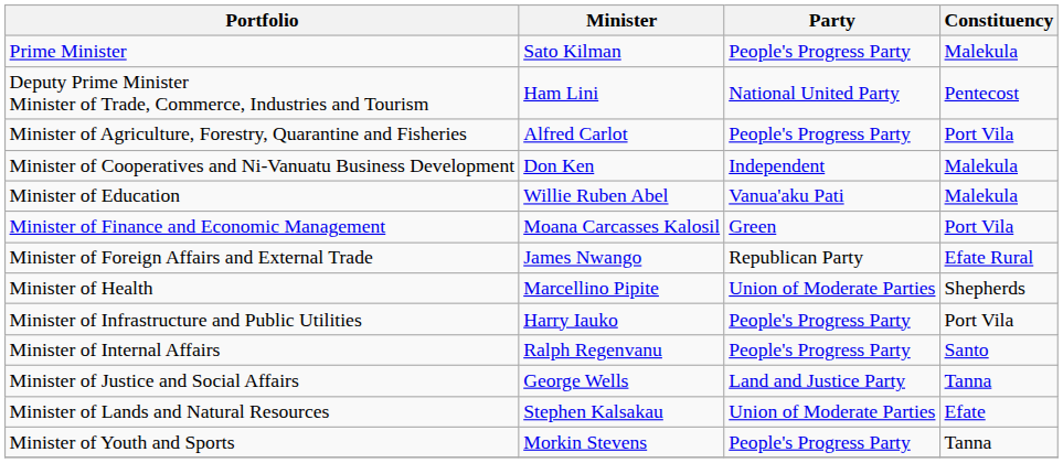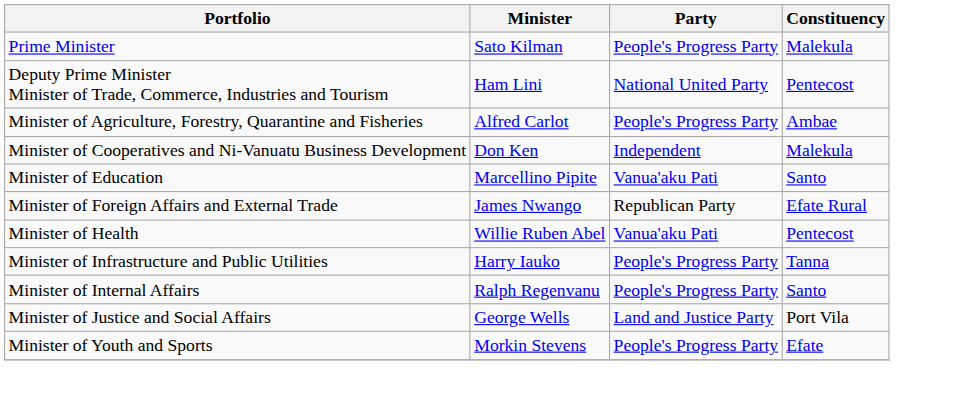Minister of Agriculture, Forestry, Quarantine and Fisheries | Constituency: Port Vila -> Ambae
Minister of Education | Minister: Willie Ruben Abel -> Marcellino Pipite
Minister of Education | Constituency: Malekula -> Santo
- row: Minister of Finance and Economic Management | Moana Carcasses Kalosil | Green | Port Vila
Minister of Health | Minister: Marcellino Pipite -> Willie Ruben Abel
Minister of Health | Party: Union of Moderate Parties -> Vanua'aku Pati
Minister of Health | Constituency: Shepherds -> Pentecost
Minister of Infrastructure and Public Utilities | Constituency: Port Vila -> Tanna
Minister of Justice and Social Affairs | Constituency: Tanna -> Port Vila
- row: Minister of Lands and Natural Resources | Stephen Kalsakau | Union of Moderate Parties | Efate
Minister of Youth and Sports | Constituency: Tanna -> Efate
